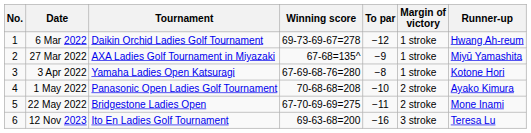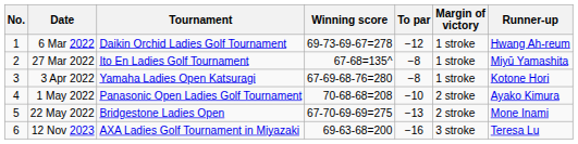27 Mar 2022 | Tournament: AXA Ladies Golf Tournament in Miyazaki -> Ito En Ladies Golf Tournament
27 Mar 2022 | To par: −9 -> −8
22 May 2022 | To par: −11 -> −13
12 Nov 2023 | Tournament: Ito En Ladies Golf Tournament -> AXA Ladies Golf Tournament in Miyazaki
